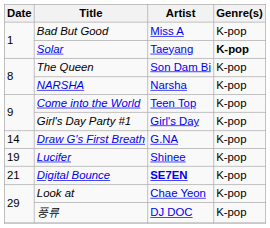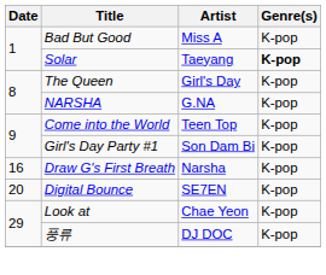The Queen | Artist: Son Dam Bi -> Girl's Day
NARSHA | Artist: Narsha -> G.NA
Girl's Day Party #1 | Artist: Girl's Day -> Son Dam Bi
Draw G's First Breath | Date: 14 -> 16
Draw G's First Breath | Artist: G.NA -> Narsha
- row: 19 | Lucifer | Shinee | K-pop
Digital Bounce | Date: 21 -> 20
Digital Bounce | Artist: bold -> normal
